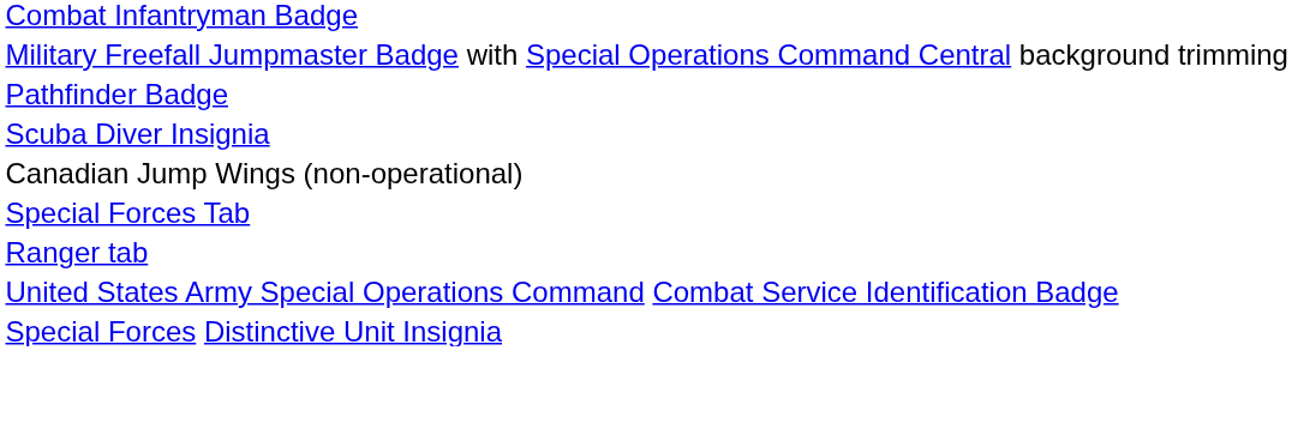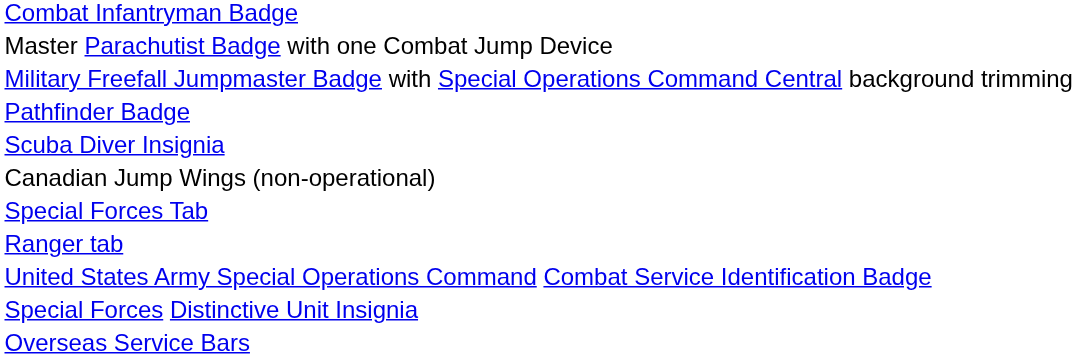+ row: Master Parachutist Badge with one Combat Jump Device
+ row: Overseas Service Bars
